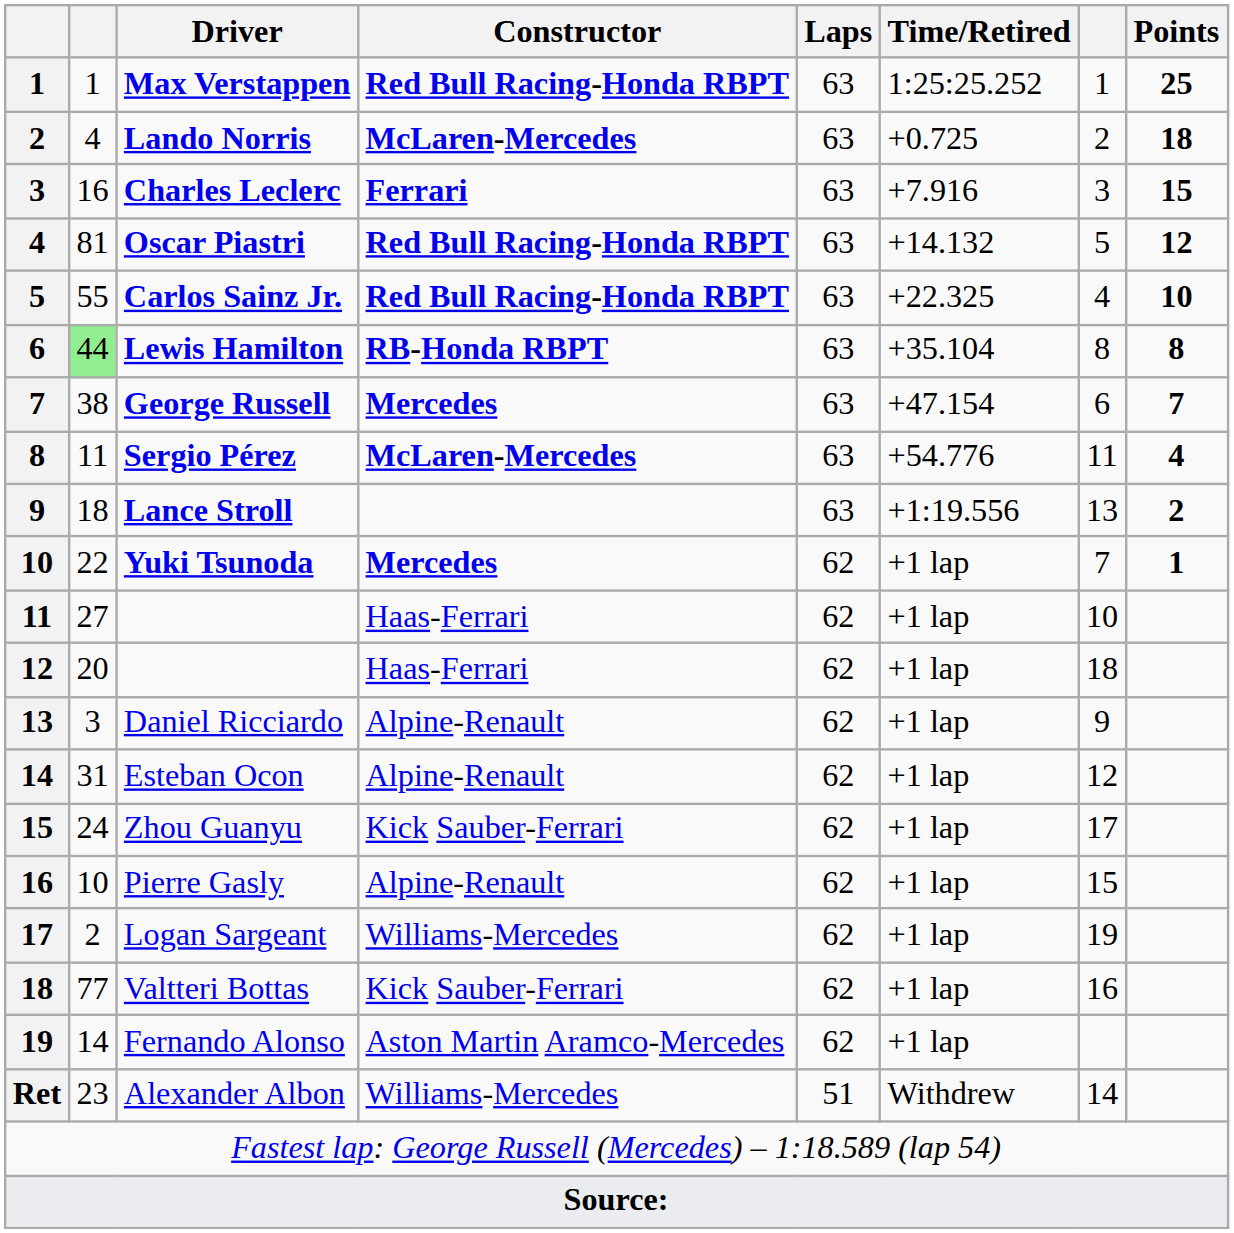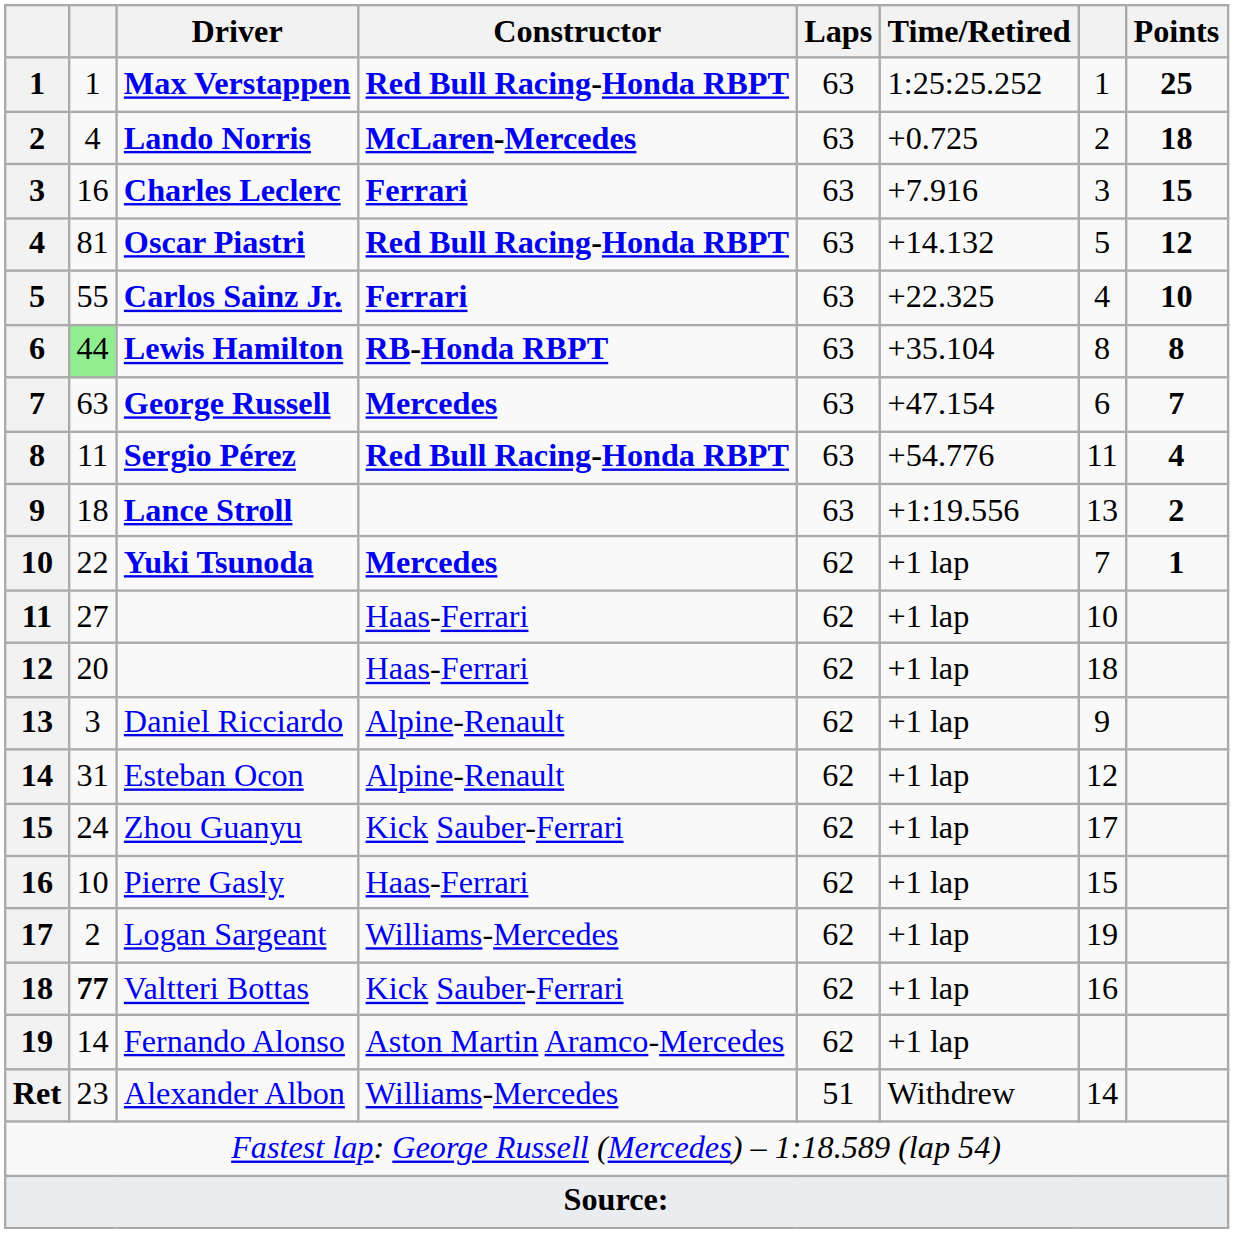Carlos Sainz Jr. | Constructor: Red Bull Racing-Honda RBPT -> Ferrari
George Russell | column 2: 38 -> 63
Sergio Pérez | Constructor: McLaren-Mercedes -> Red Bull Racing-Honda RBPT
Pierre Gasly | Constructor: Alpine-Renault -> Haas-Ferrari
Valtteri Bottas | column 2: normal -> bold
